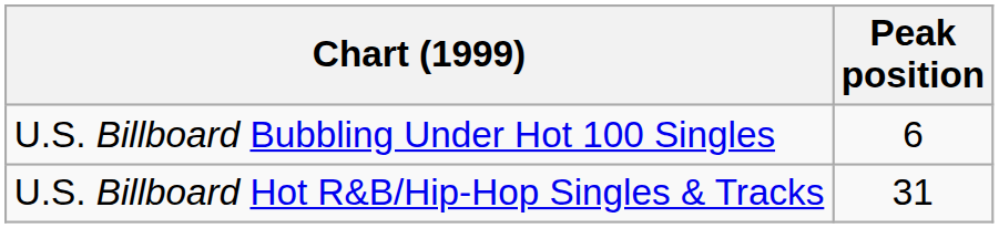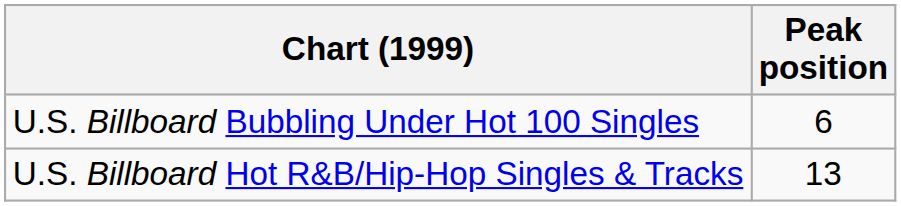U.S. Billboard Hot R&B/Hip-Hop Singles & Tracks | Peak position: 31 -> 13
